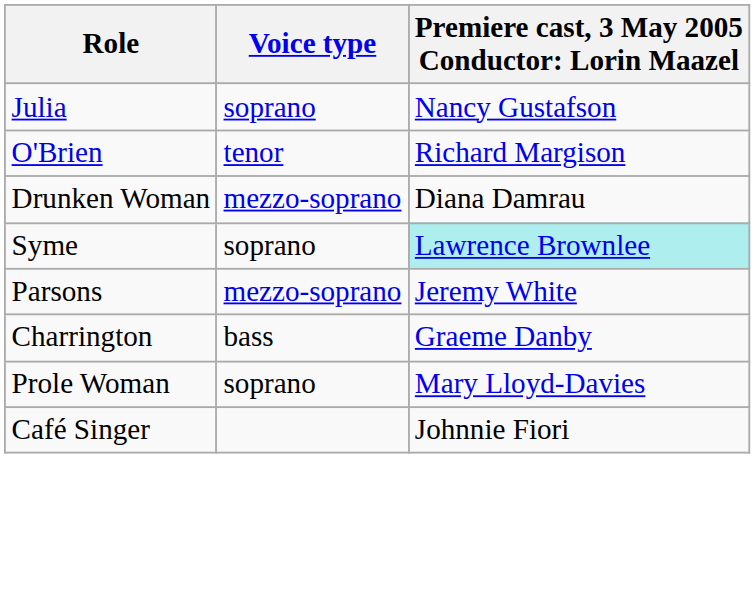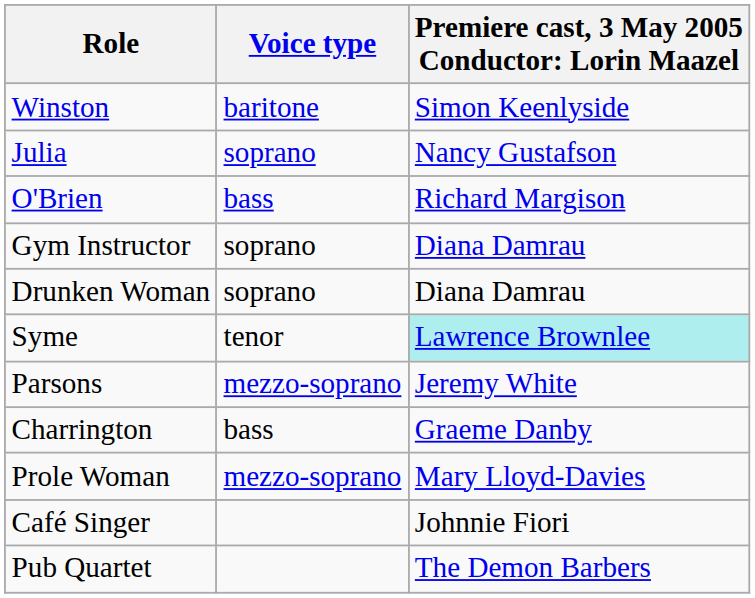+ row: Winston | baritone | Simon Keenlyside
O'Brien | Voice type: tenor -> bass
+ row: Gym Instructor | soprano | Diana Damrau
Drunken Woman | Voice type: mezzo-soprano -> soprano
Syme | Voice type: soprano -> tenor
Prole Woman | Voice type: soprano -> mezzo-soprano
+ row: Pub Quartet | The Demon Barbers
